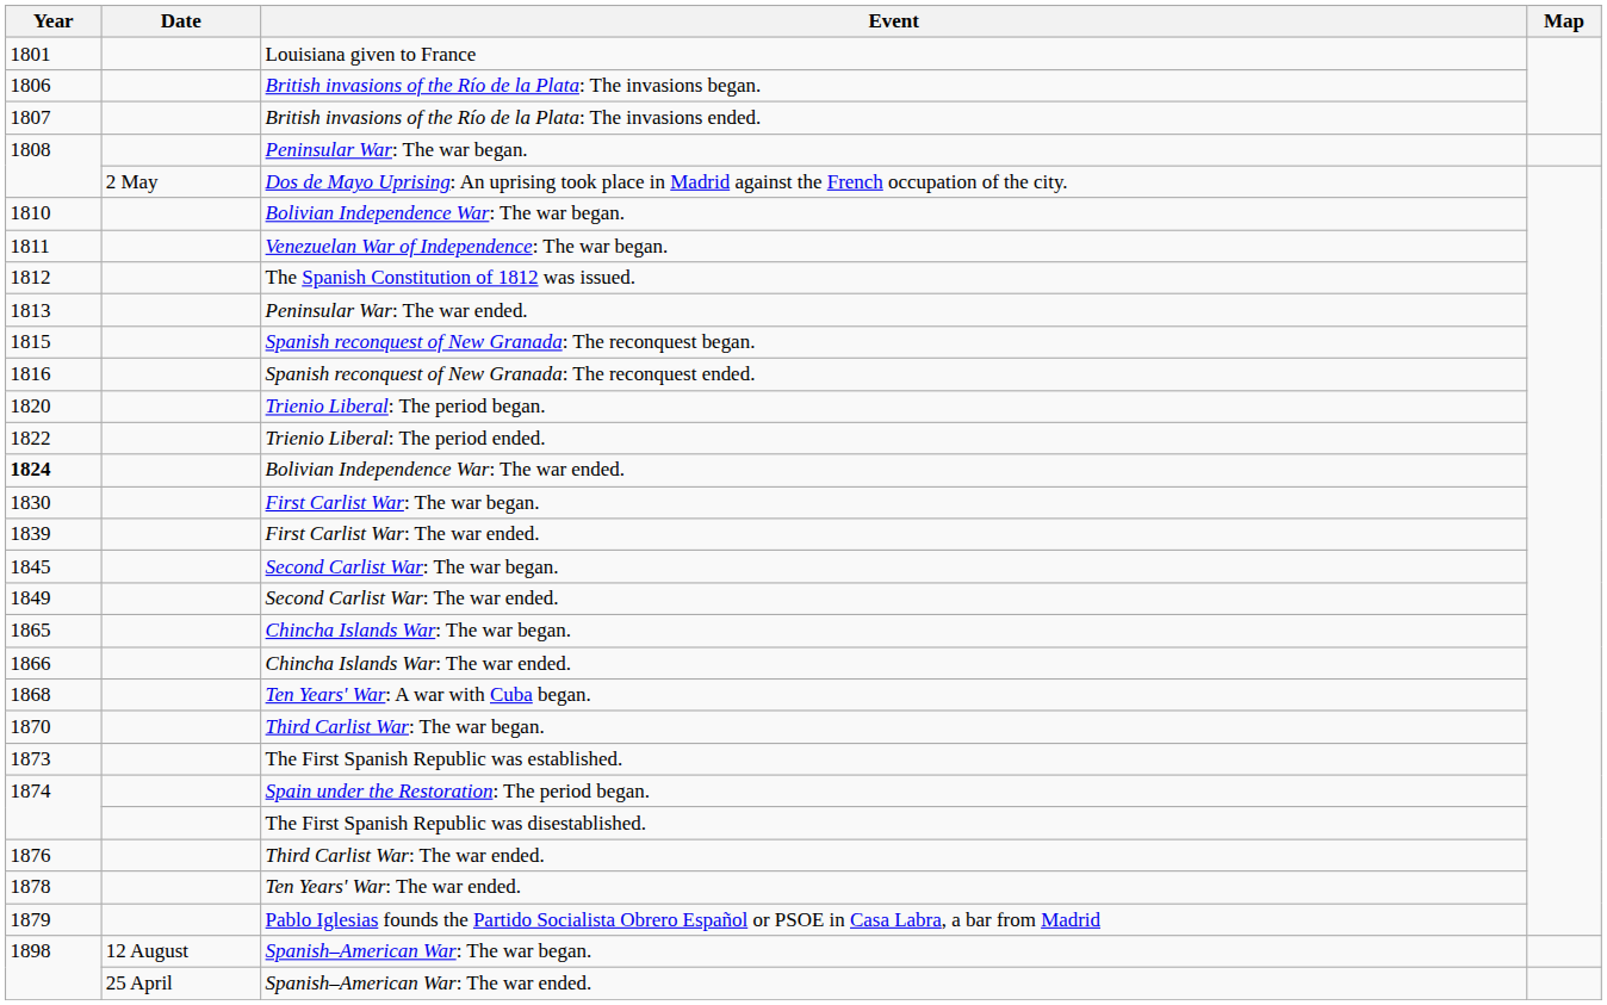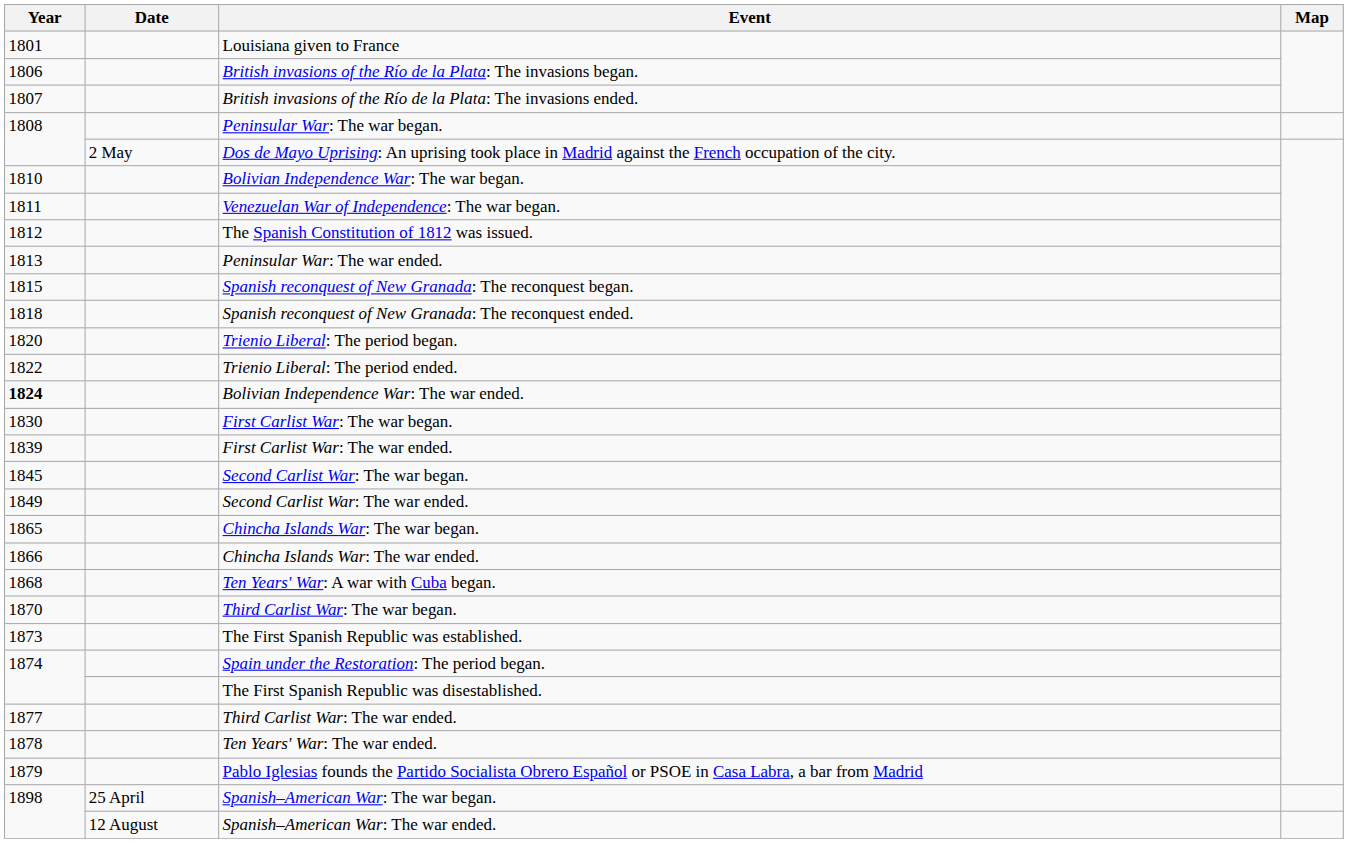Spanish reconquest of New Granada: The reconquest ended. | Year: 1816 -> 1818
Third Carlist War: The war ended. | Year: 1876 -> 1877
Spanish–American War: The war began. | Date: 12 August -> 25 April
Spanish–American War: The war ended. | Date: 25 April -> 12 August
